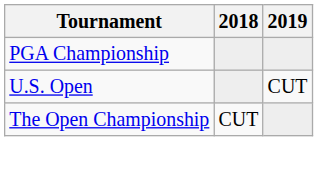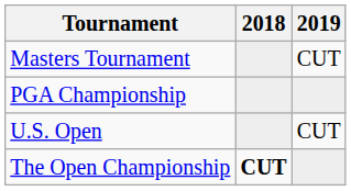+ row: Masters Tournament | CUT
The Open Championship | 2018: normal -> bold
